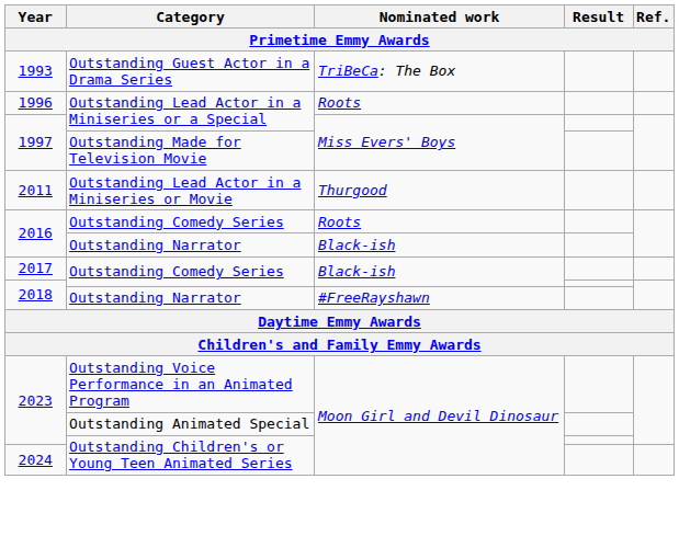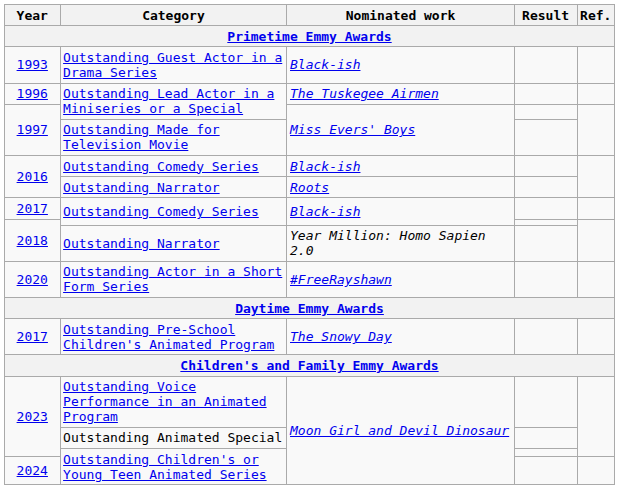Outstanding Guest Actor in a Drama Series | Nominated work: TriBeCa: The Box -> Black-ish
1996 / Outstanding Lead Actor in a Miniseries or a Special | Nominated work: Roots -> The Tuskegee Airmen
- row: 2011 | Outstanding Lead Actor in a Miniseries or Movie | Thurgood
2016 / Outstanding Comedy Series | Nominated work: Roots -> Black-ish
2016 / Outstanding Narrator | Nominated work: Black-ish -> Roots
2018 / Outstanding Narrator | Nominated work: #FreeRayshawn -> Year Million: Homo Sapien 2.0
+ row: 2020 | Outstanding Actor in a Short Form Series | #FreeRayshawn
+ row: 2017 | Outstanding Pre-School Children's Animated Program | The Snowy Day
